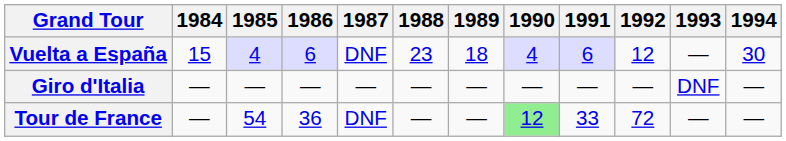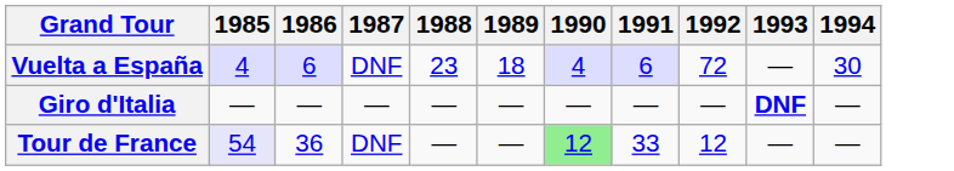- column: 1984 | 15 | — | —
Vuelta a España | 1992: 12 -> 72
Giro d'Italia | 1993: normal -> bold
Tour de France | 1985: no background -> lavender background
Tour de France | 1992: 72 -> 12
